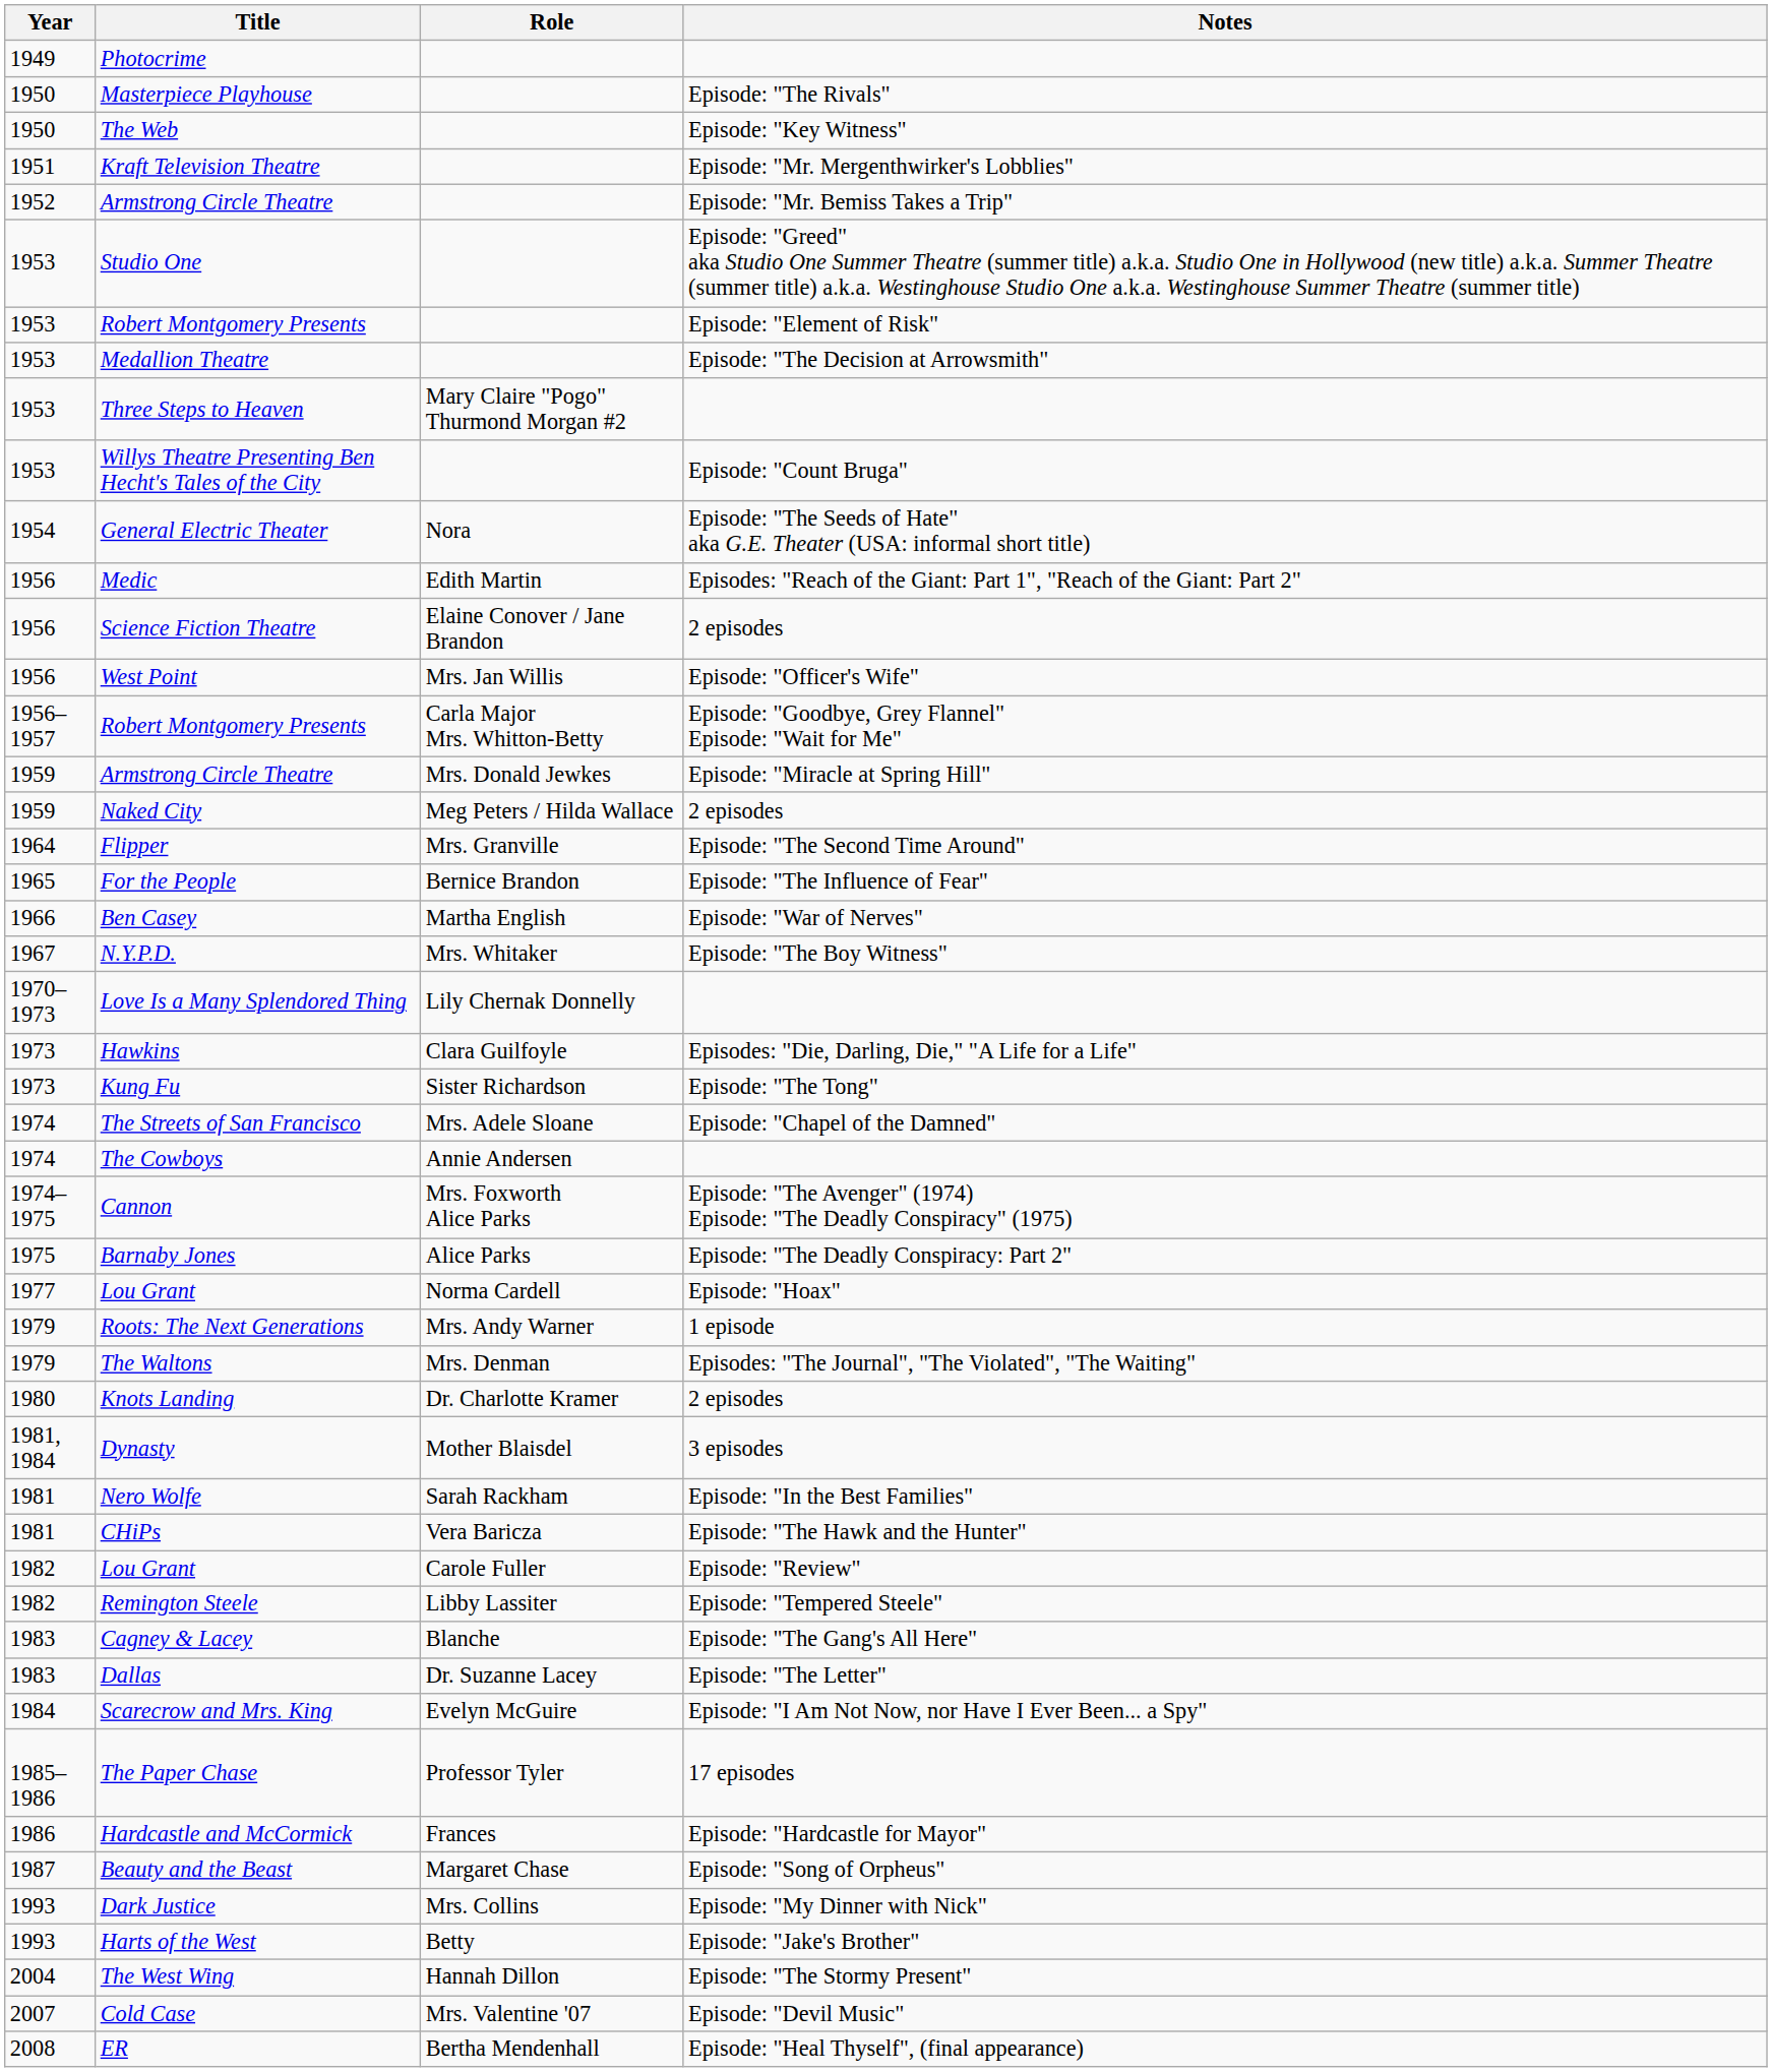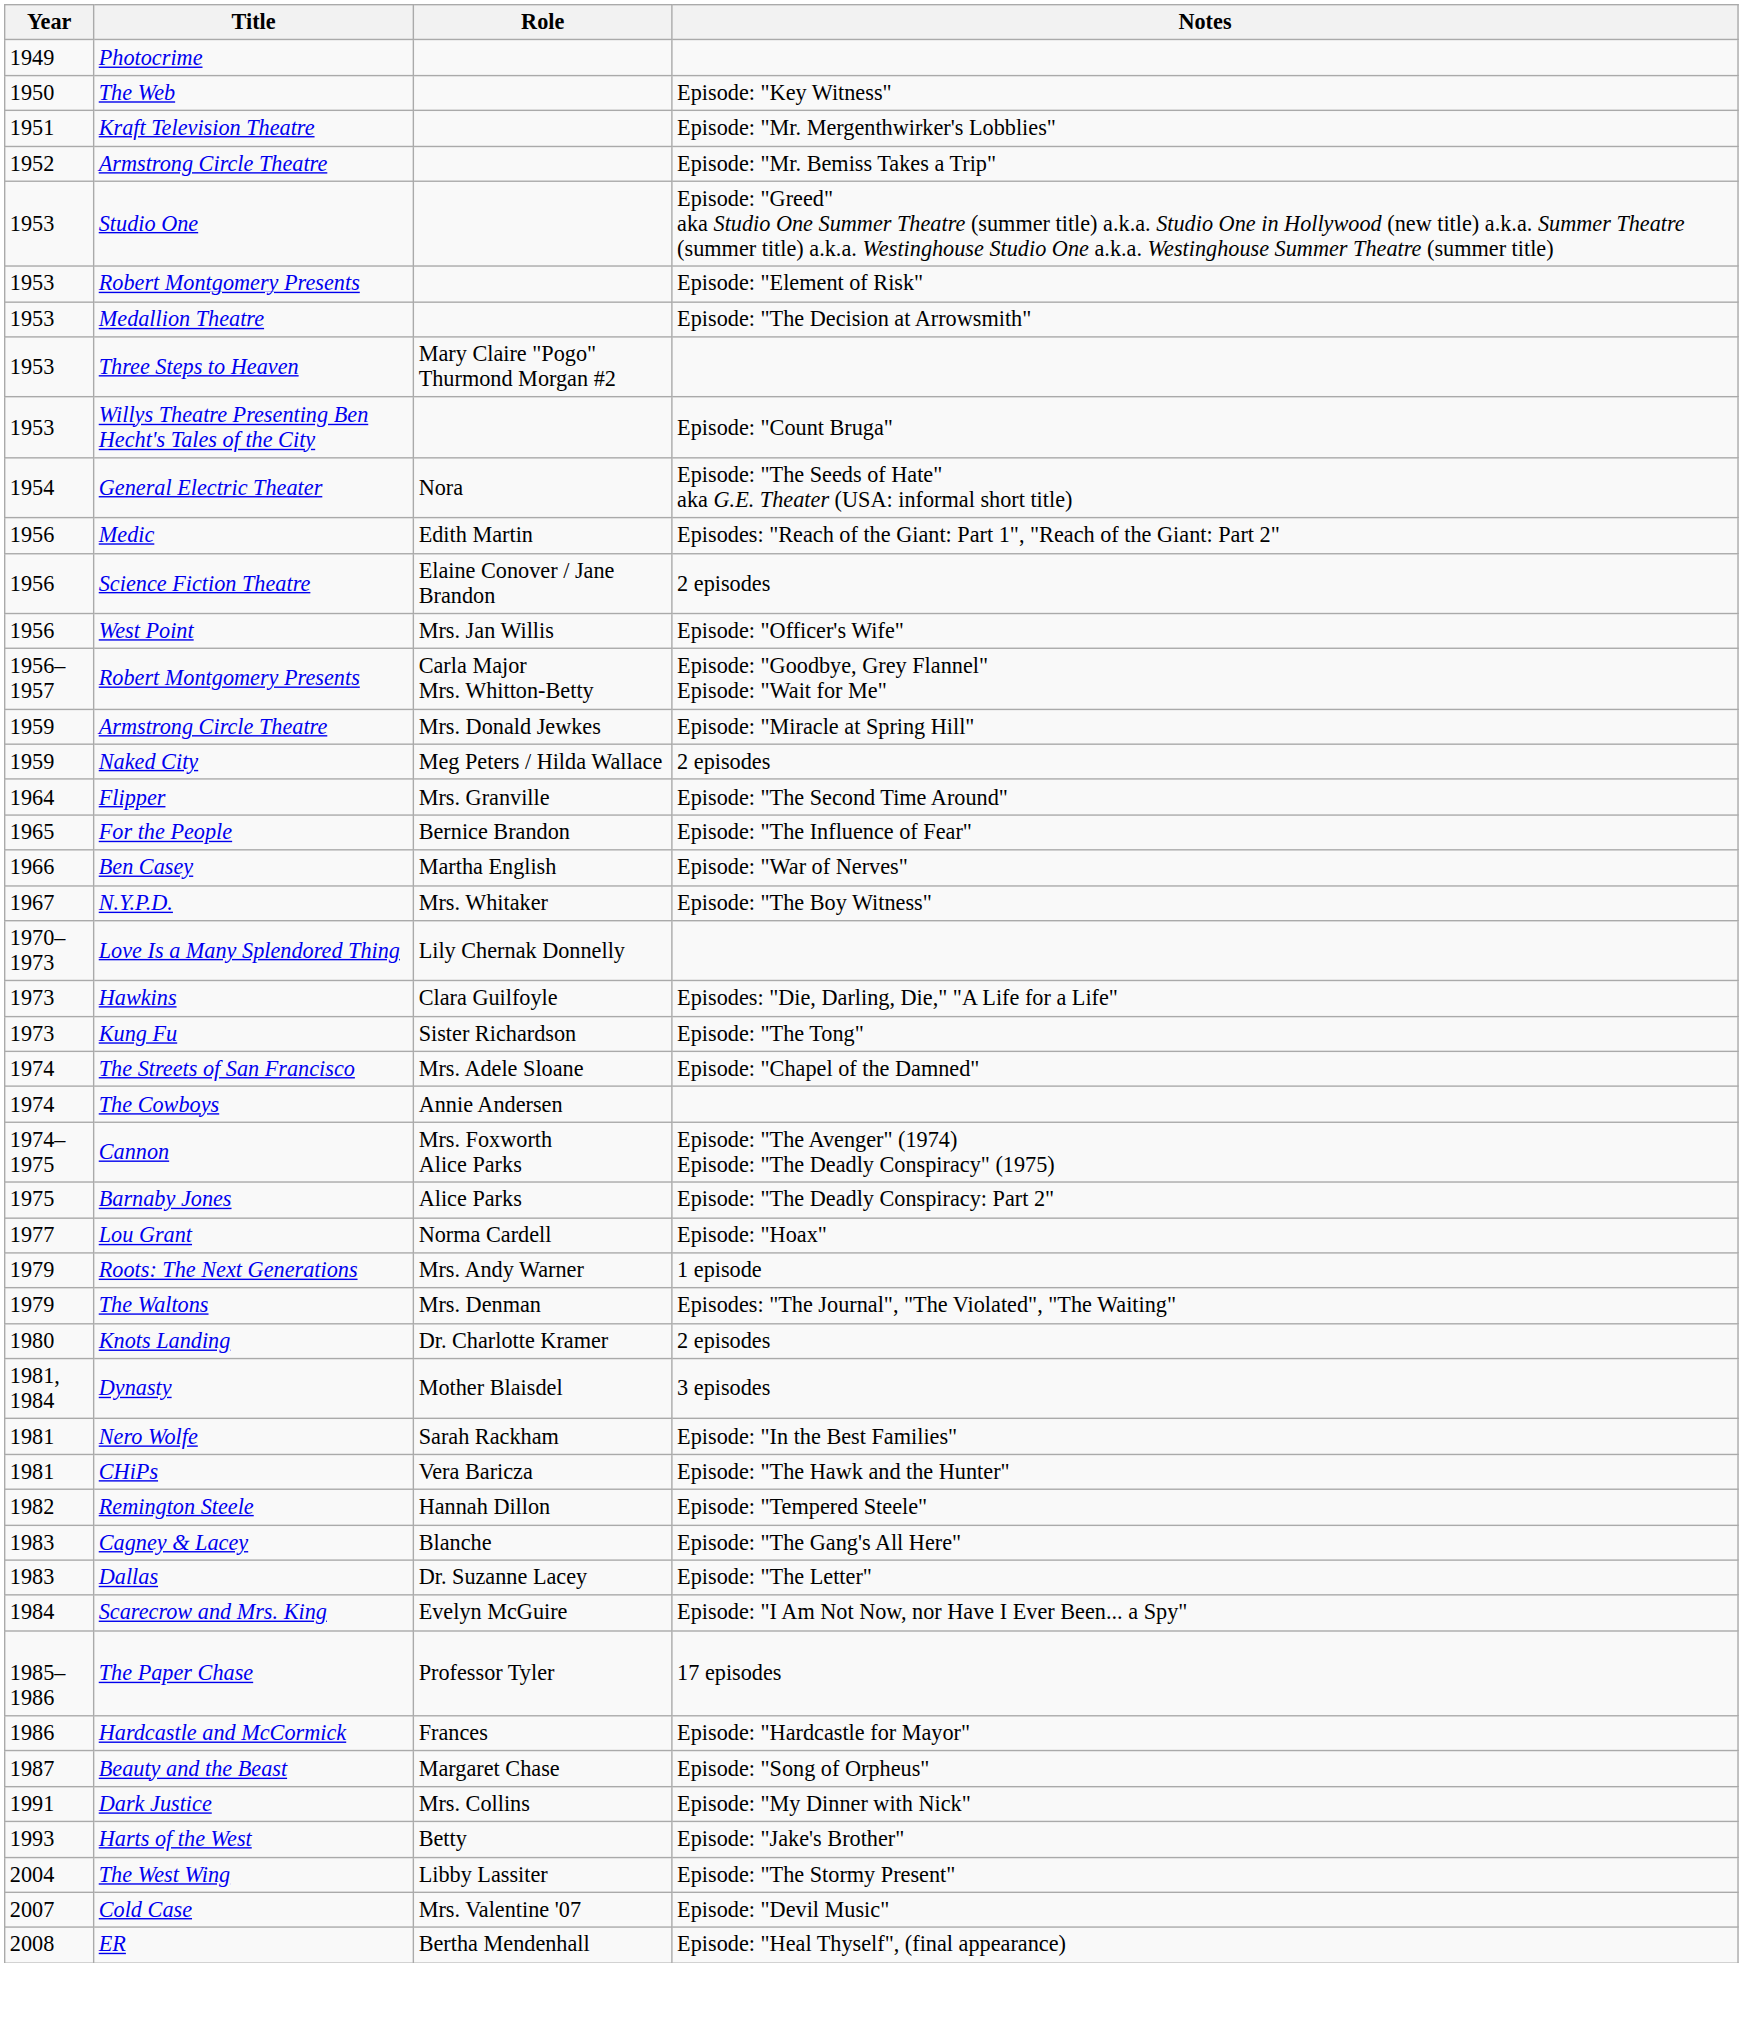- row: 1950 | Masterpiece Playhouse | Episode: "The Rivals"
- row: 1982 | Lou Grant | Carole Fuller | Episode: "Review"
Remington Steele | Role: Libby Lassiter -> Hannah Dillon
Dark Justice | Year: 1993 -> 1991
The West Wing | Role: Hannah Dillon -> Libby Lassiter
